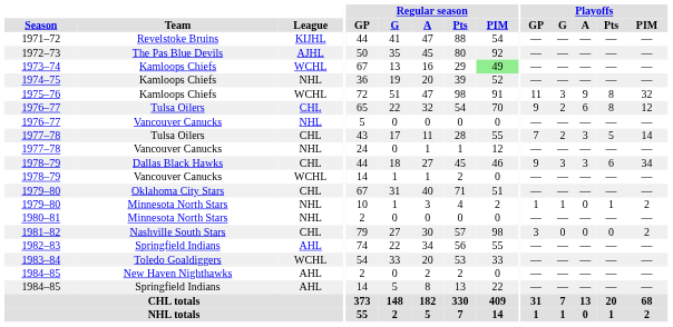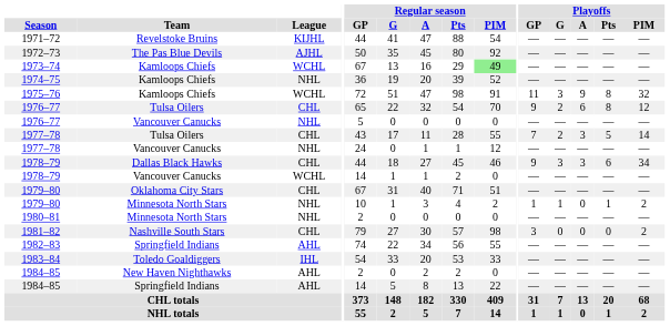1983–84 | League: WCHL -> IHL
